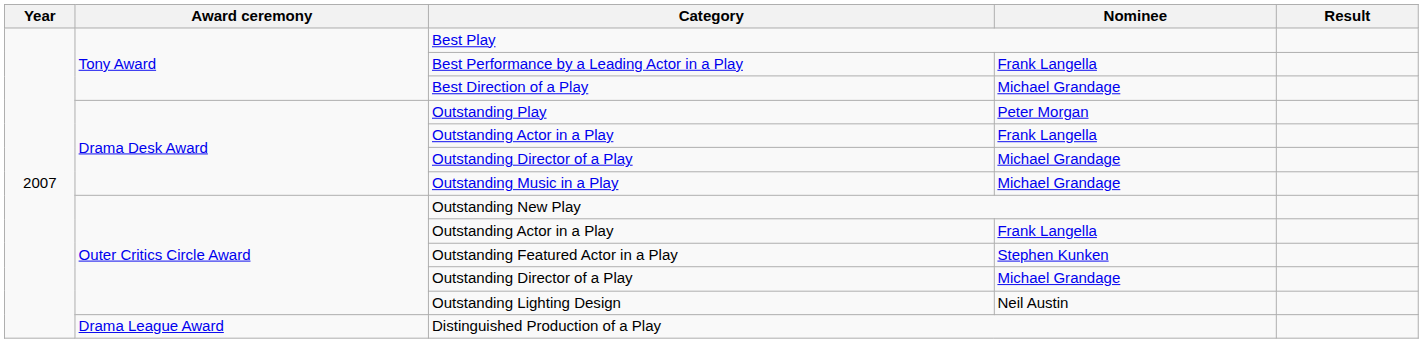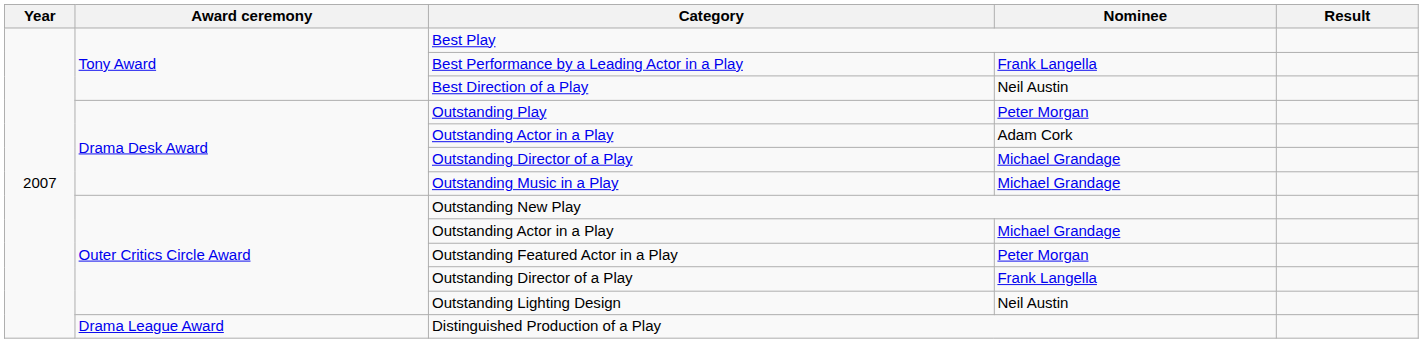Best Direction of a Play | Nominee: Michael Grandage -> Neil Austin
Drama Desk Award / Outstanding Actor in a Play | Nominee: Frank Langella -> Adam Cork
Outer Critics Circle Award / Outstanding Actor in a Play | Nominee: Frank Langella -> Michael Grandage
Outstanding Featured Actor in a Play | Nominee: Stephen Kunken -> Peter Morgan
Outer Critics Circle Award / Outstanding Director of a Play | Nominee: Michael Grandage -> Frank Langella
